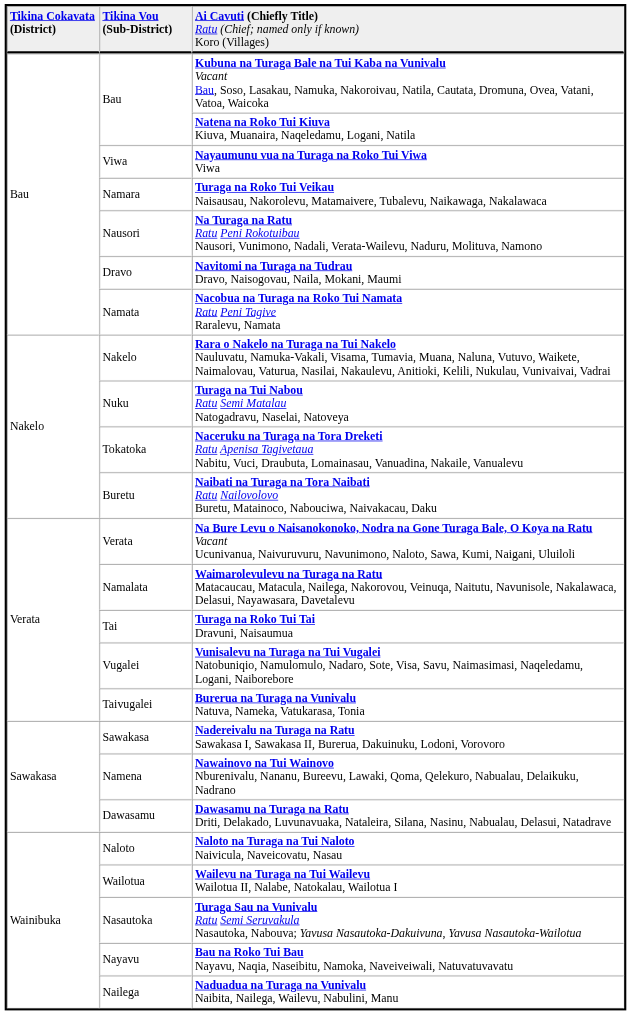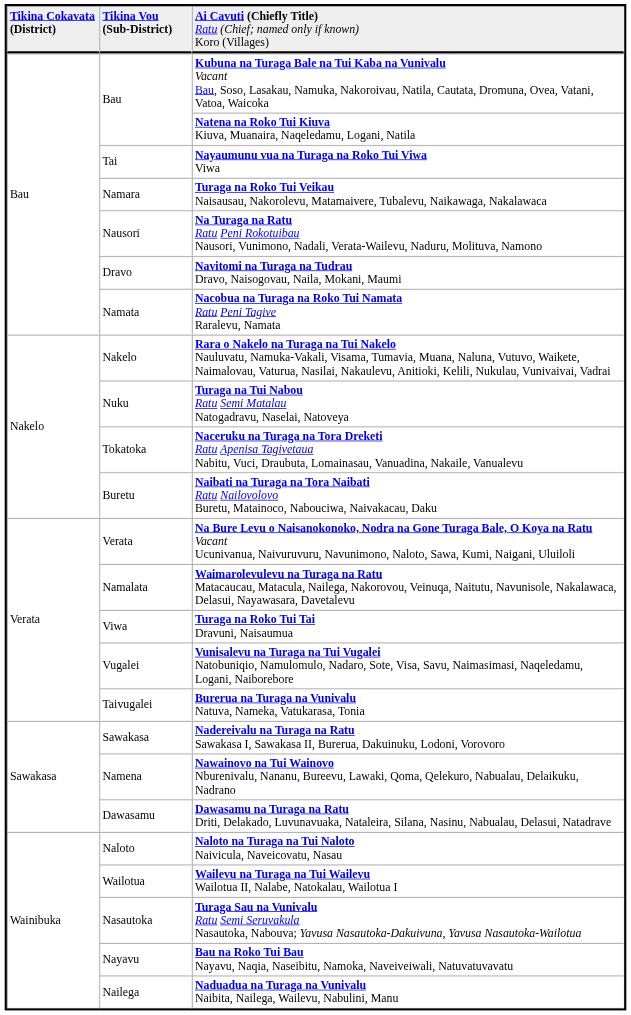Nayaumunu vua na Turaga na Roko Tui Viwa Viwa | column 2: Viwa -> Tai
Turaga na Roko Tui Tai Dravuni, Naisaumua | column 2: Tai -> Viwa
